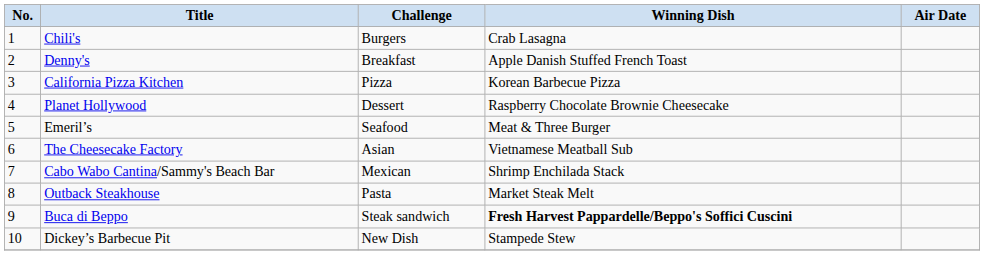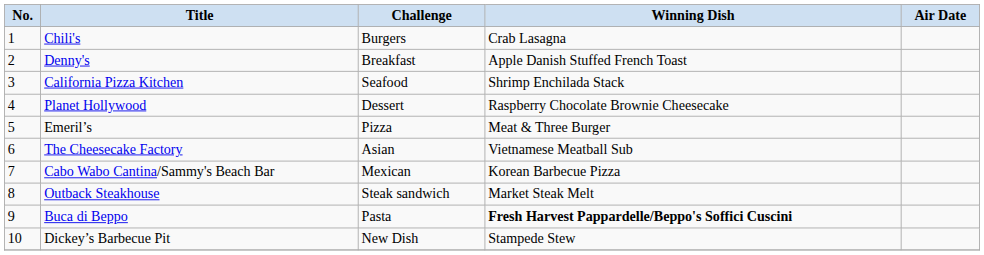California Pizza Kitchen | Challenge: Pizza -> Seafood
California Pizza Kitchen | Winning Dish: Korean Barbecue Pizza -> Shrimp Enchilada Stack
Emeril’s | Challenge: Seafood -> Pizza
Cabo Wabo Cantina/Sammy's Beach Bar | Winning Dish: Shrimp Enchilada Stack -> Korean Barbecue Pizza
Outback Steakhouse | Challenge: Pasta -> Steak sandwich
Buca di Beppo | Challenge: Steak sandwich -> Pasta
